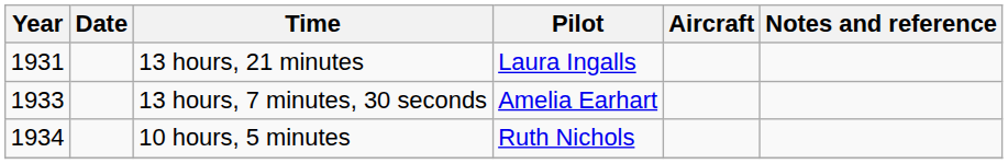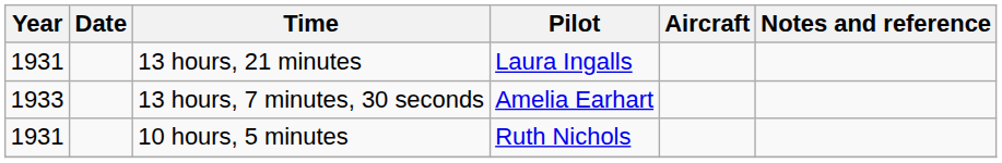10 hours, 5 minutes | Year: 1934 -> 1931
